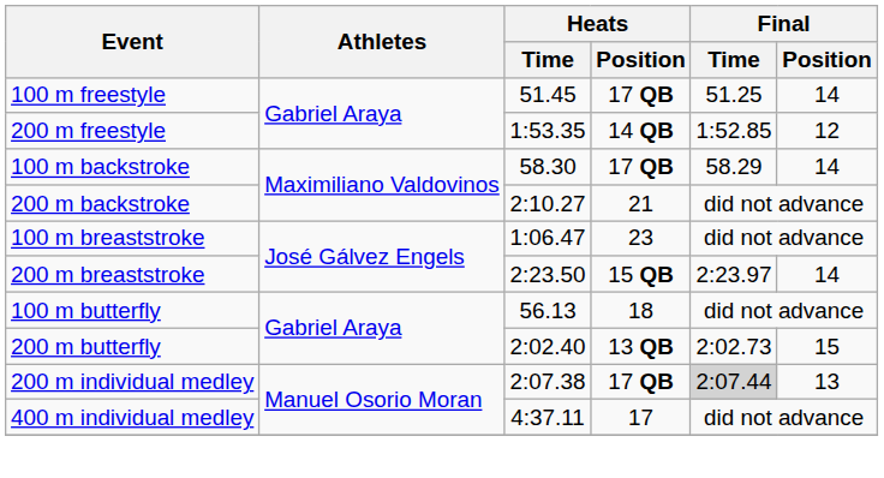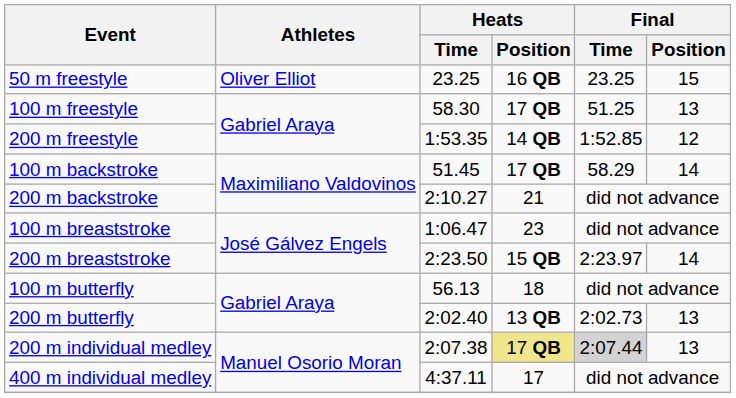+ row: 50 m freestyle | Oliver Elliot | 23.25 | 16 QB | 23.25 | 15
100 m freestyle | Heats / Time: 51.45 -> 58.30
100 m freestyle | Final / Position: 14 -> 13
100 m backstroke | Heats / Time: 58.30 -> 51.45
200 m butterfly | Final / Position: 15 -> 13
200 m individual medley | Heats / Position: no background -> khaki background
